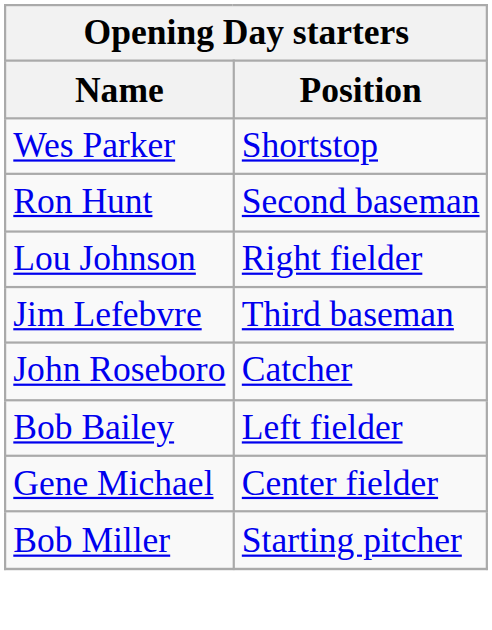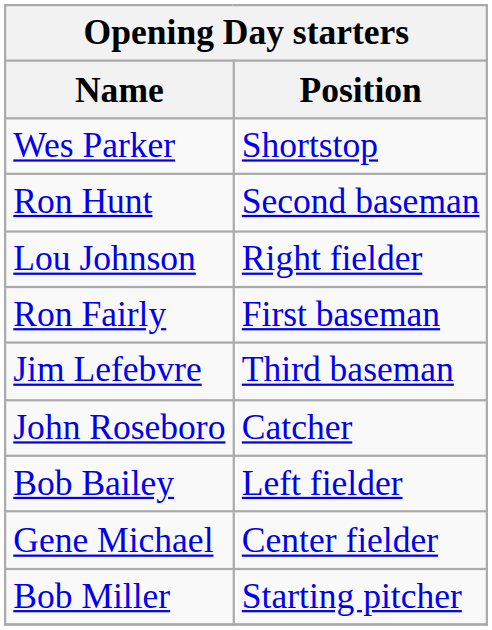+ row: Ron Fairly | First baseman
